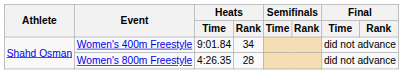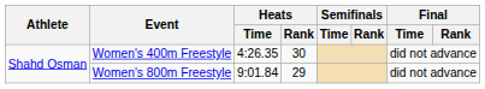Women's 400m Freestyle | Heats / Time: 9:01.84 -> 4:26.35
Women's 400m Freestyle | Heats / Rank: 34 -> 30
Women's 800m Freestyle | Heats / Time: 4:26.35 -> 9:01.84
Women's 800m Freestyle | Heats / Rank: 28 -> 29
